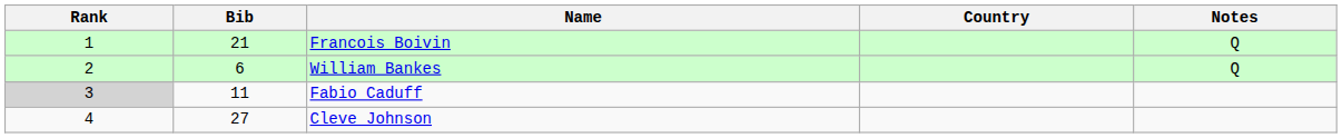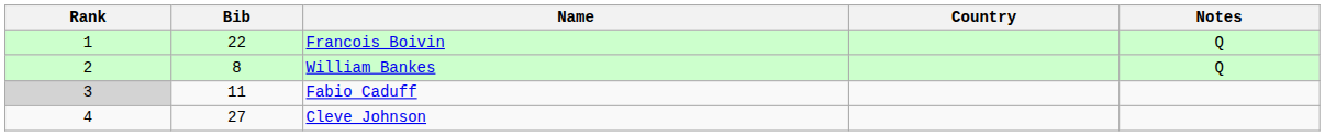Francois Boivin | Bib: 21 -> 22
William Bankes | Bib: 6 -> 8
